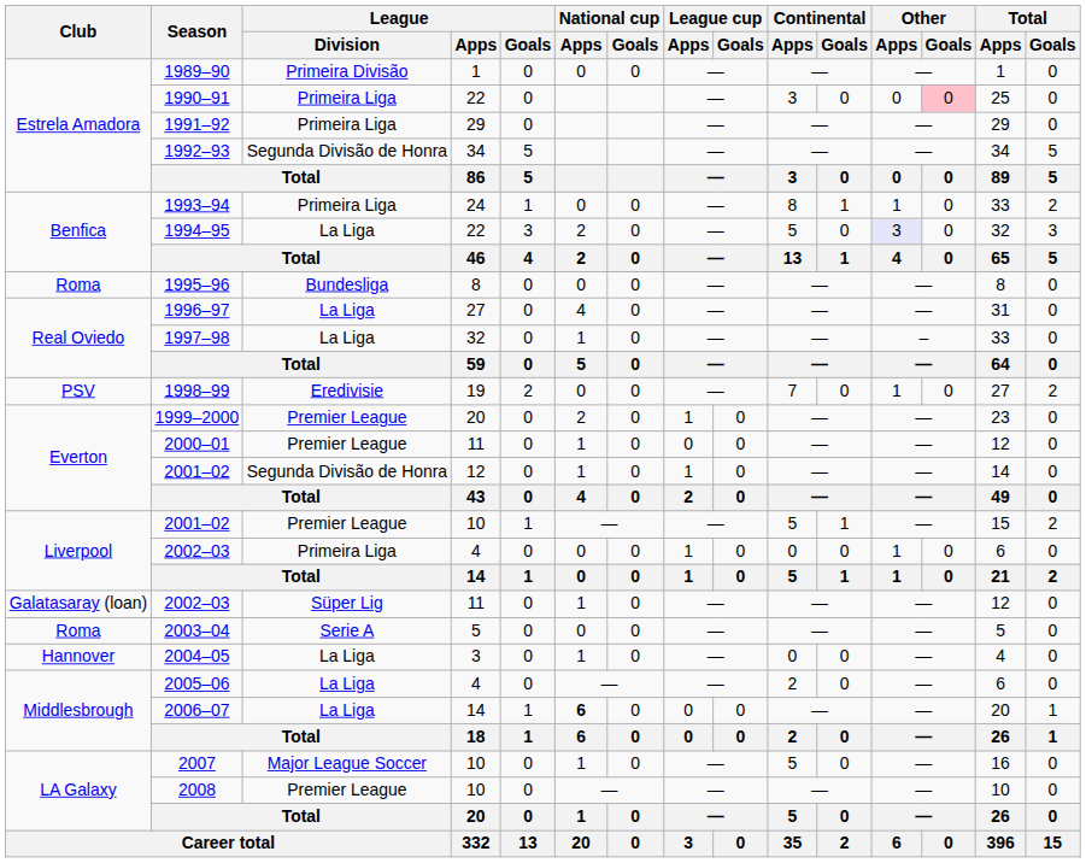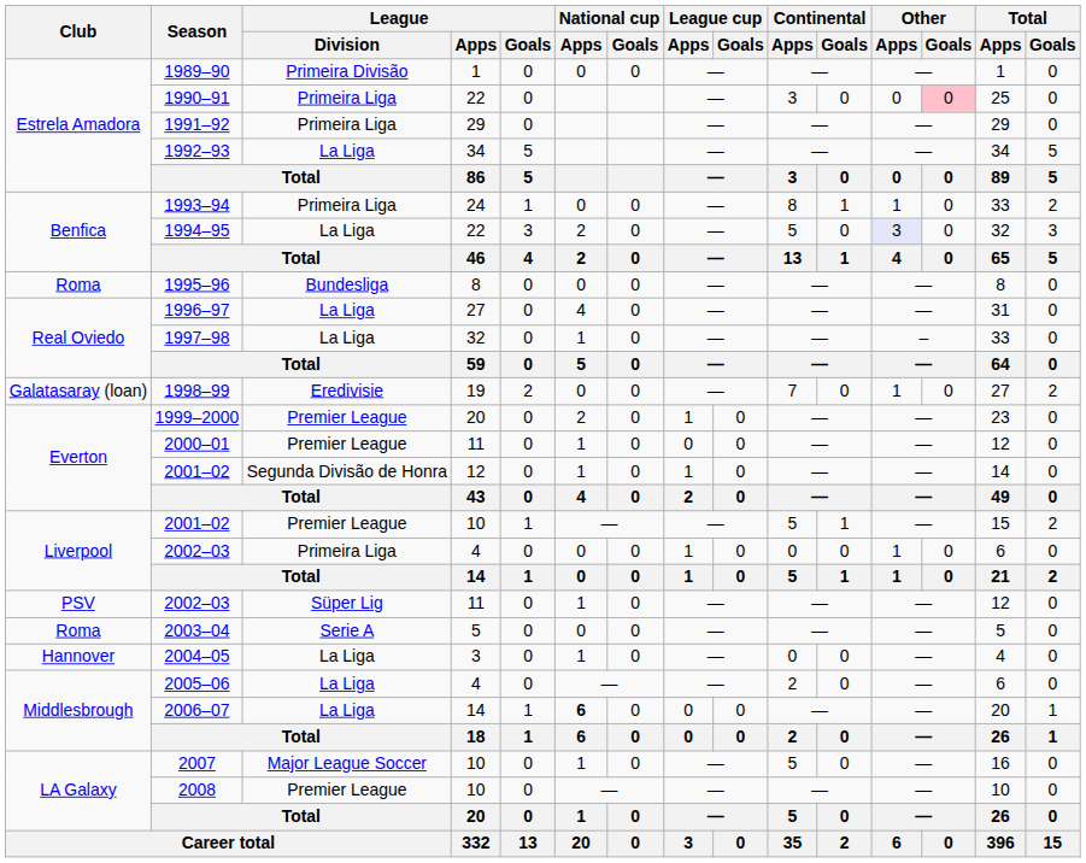1992–93 | League / Division: Segunda Divisão de Honra -> La Liga
1998–99 | Club: PSV -> Galatasaray (loan)
2002–03 / 11 | Club: Galatasaray (loan) -> PSV
